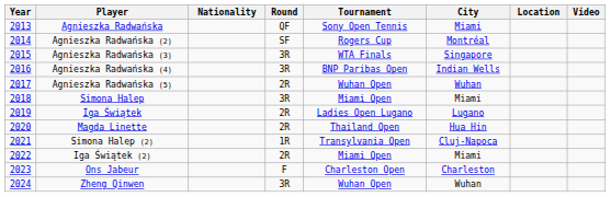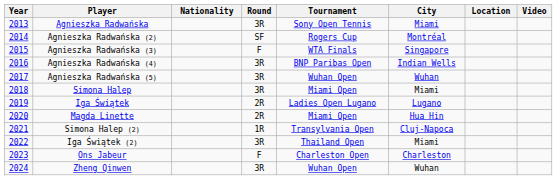Agnieszka Radwańska | Round: QF -> 3R
Agnieszka Radwańska (3) | Round: 3R -> F
Agnieszka Radwańska (5) | Round: 2R -> 3R
Magda Linette | Tournament: Thailand Open -> Miami Open
Iga Świątek (2) | Round: 2R -> 3R
Iga Świątek (2) | Tournament: Miami Open -> Thailand Open
